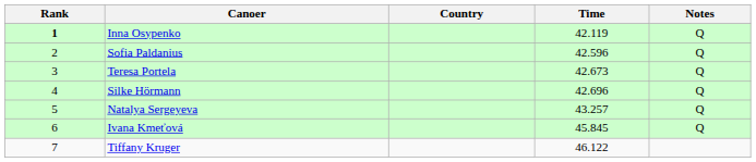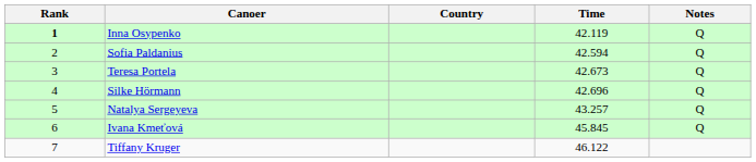Sofia Paldanius | Time: 42.596 -> 42.594
